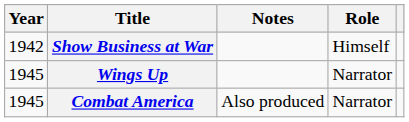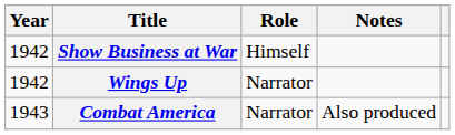columns swapped: Role <-> Notes
Wings Up | Year: 1945 -> 1942
Combat America | Year: 1945 -> 1943
